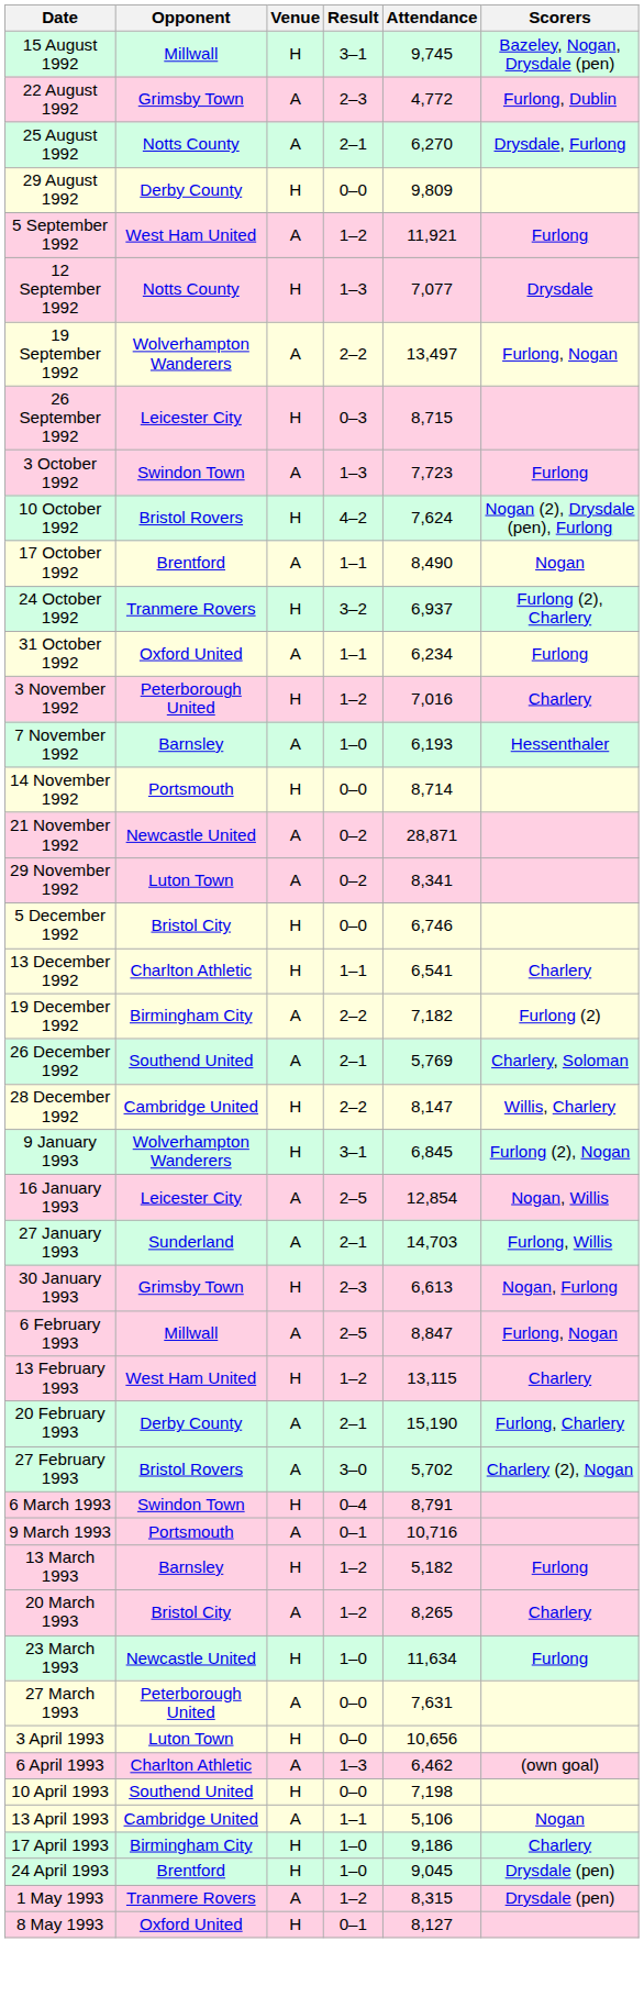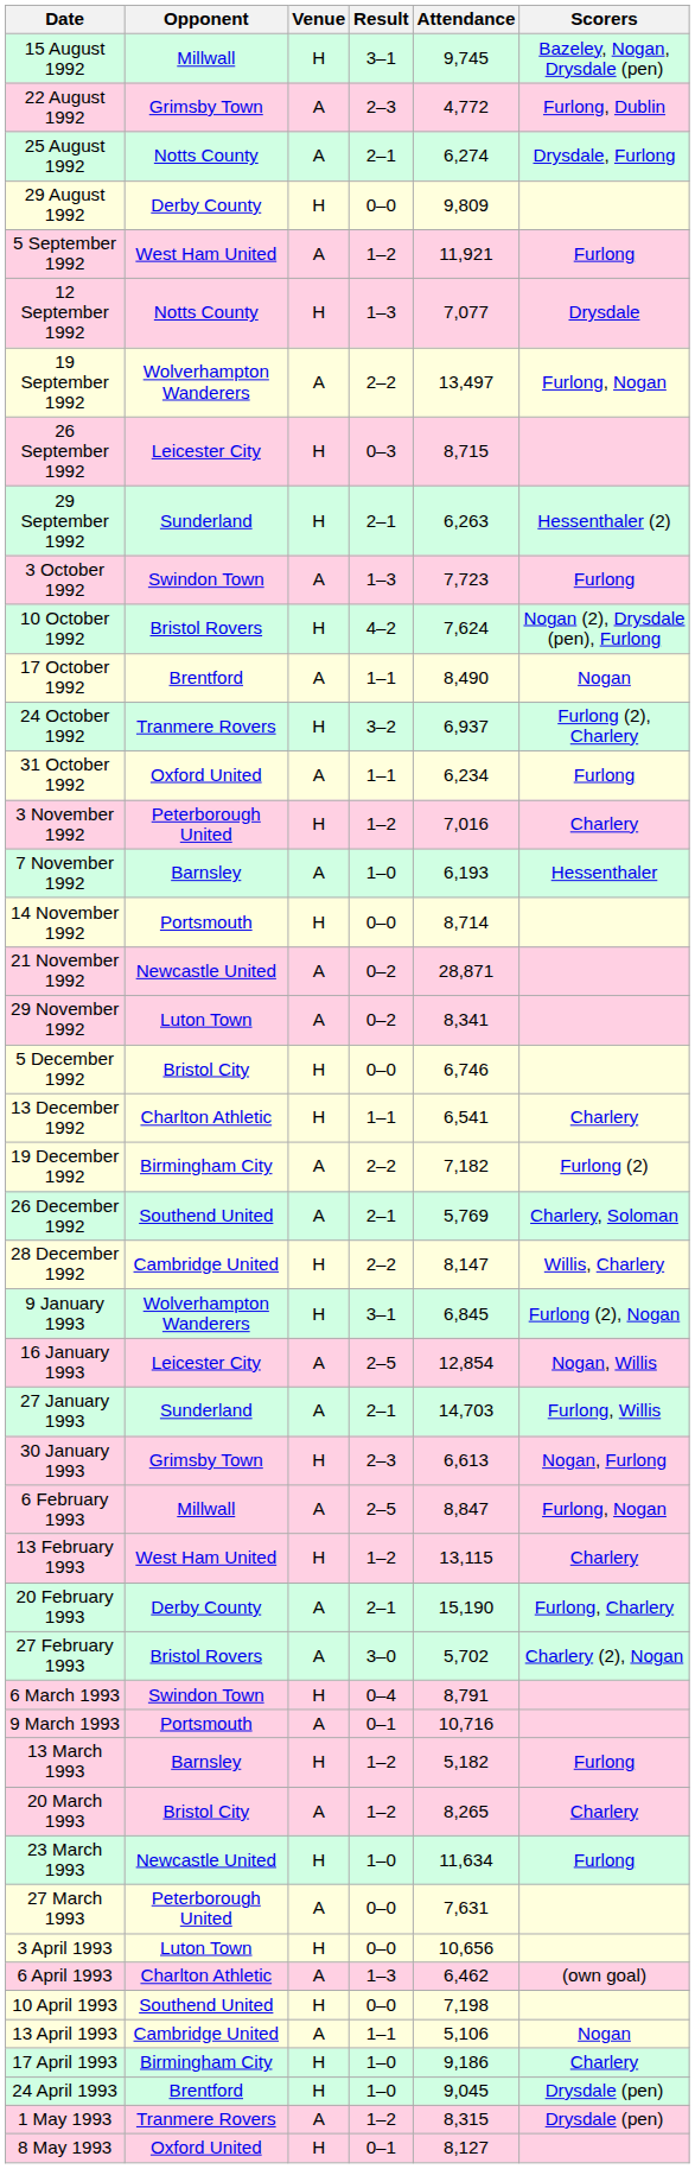25 August 1992 | Attendance: 6,270 -> 6,274
+ row: 29 September 1992 | Sunderland | H | 2–1 | 6,263 | Hessenthaler (2)
